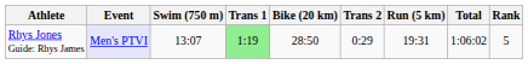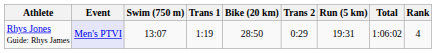Rhys Jones Guide: Rhys James | Trans 1: lightgreen background -> no background
Rhys Jones Guide: Rhys James | Rank: 5 -> 4
